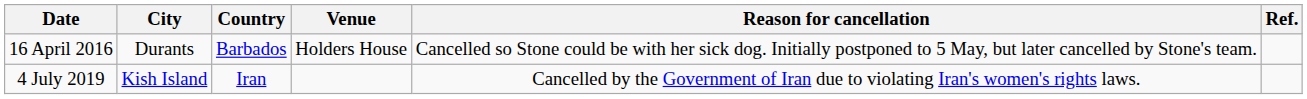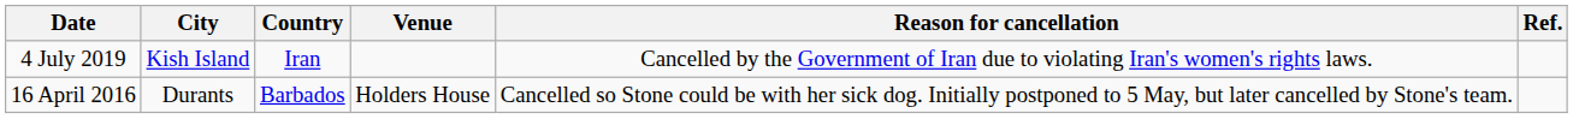rows swapped: 16 April 2016 <-> 4 July 2019
